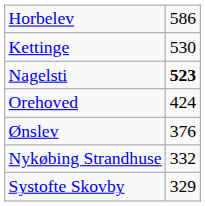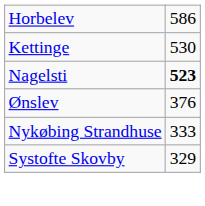- row: Orehoved | 424
Nykøbing Strandhuse | column 2: 332 -> 333
